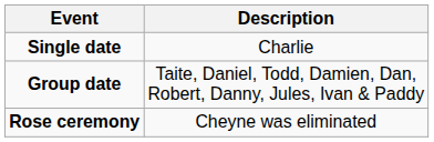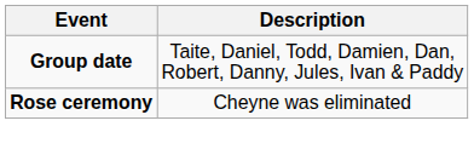- row: Single date | Charlie
